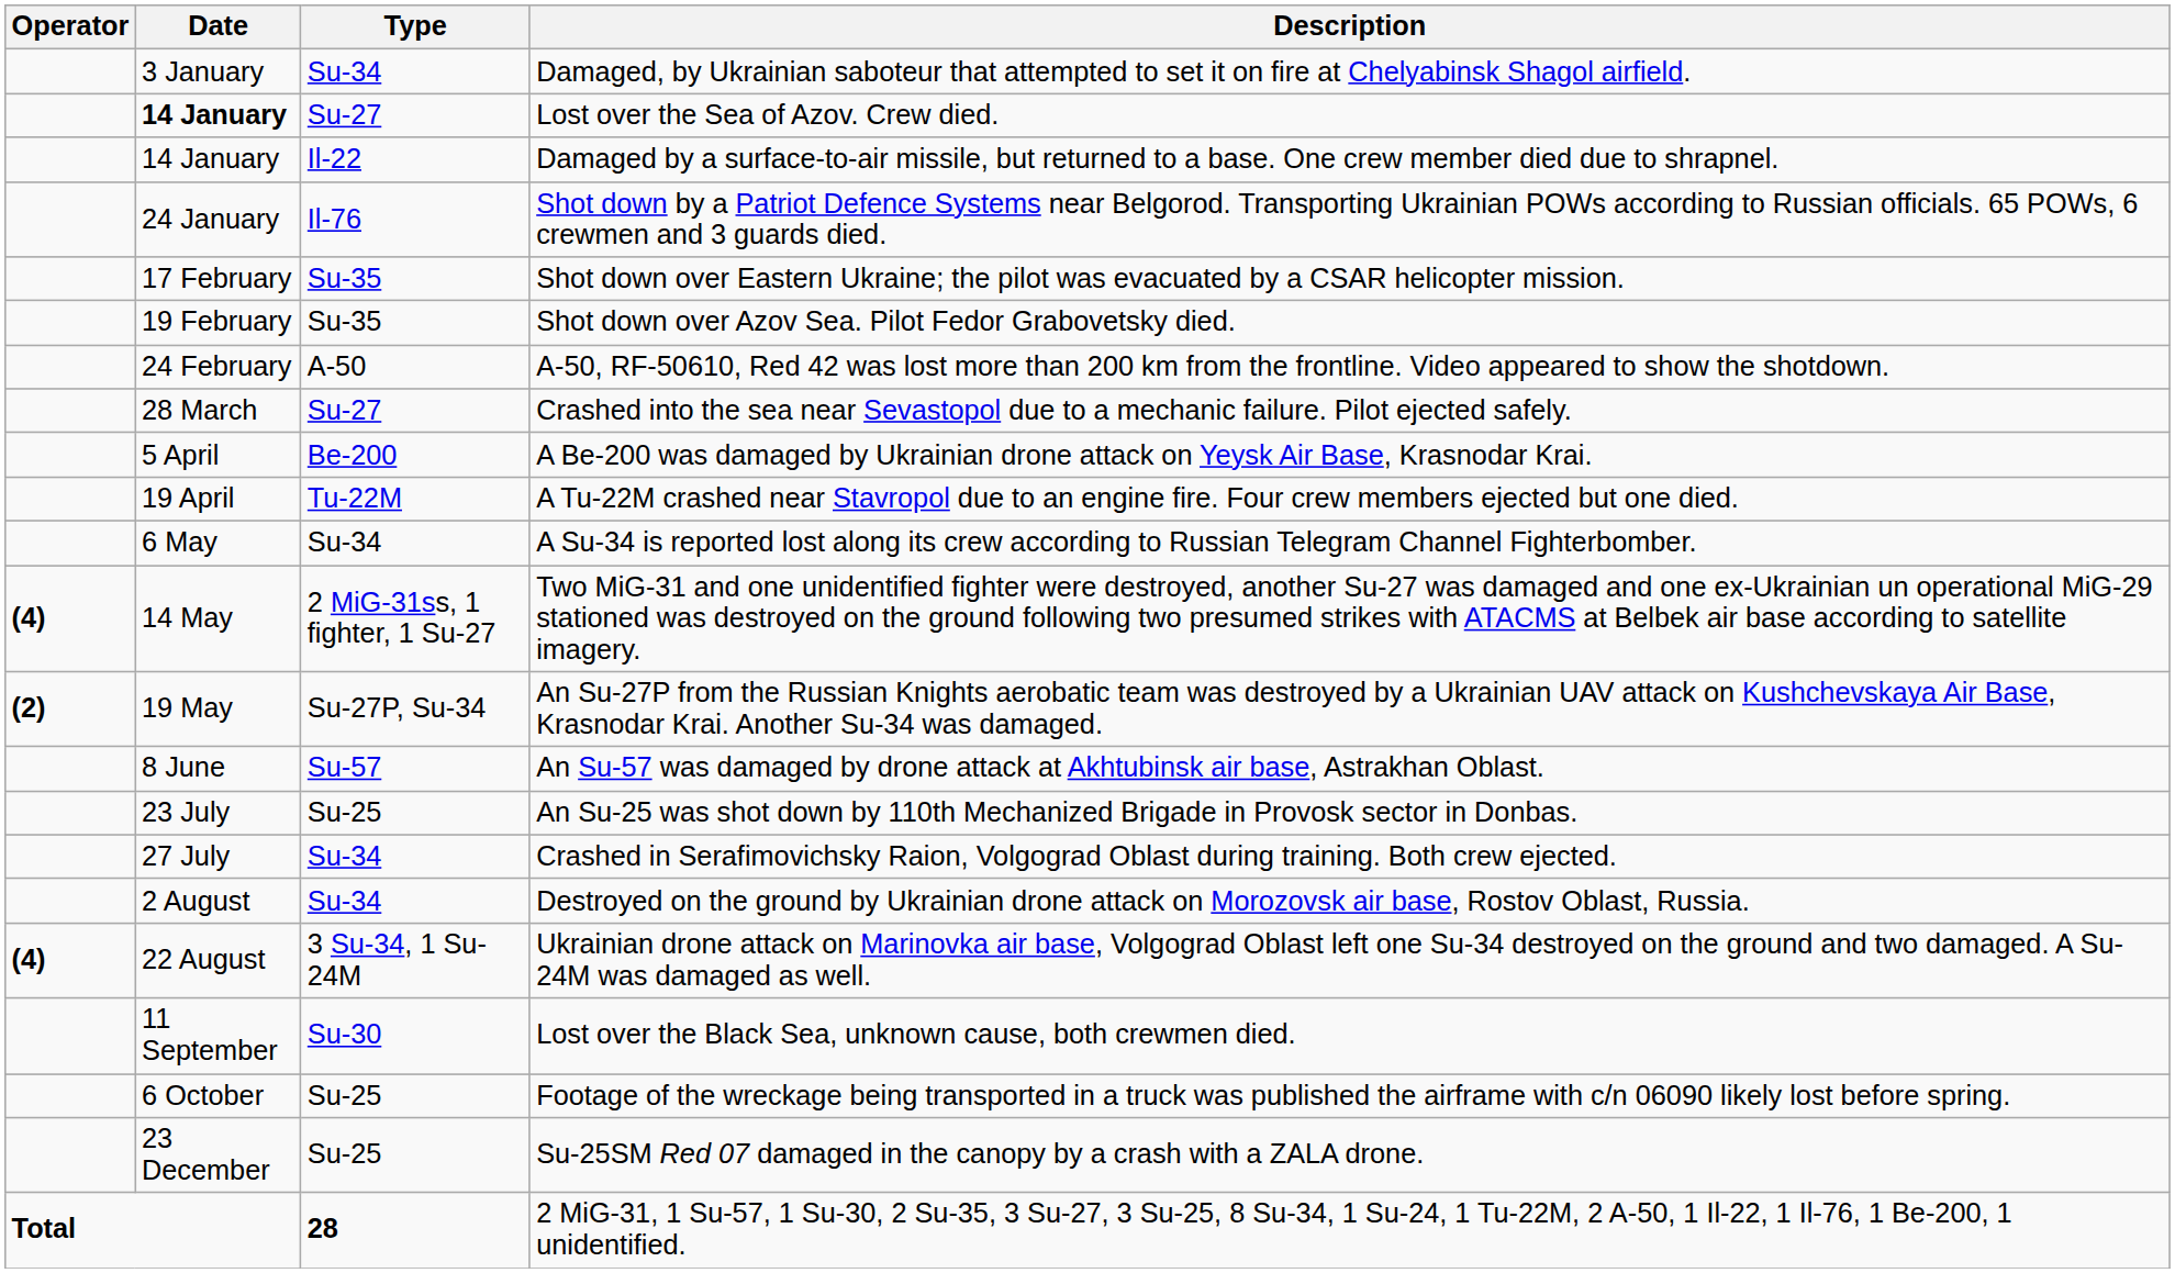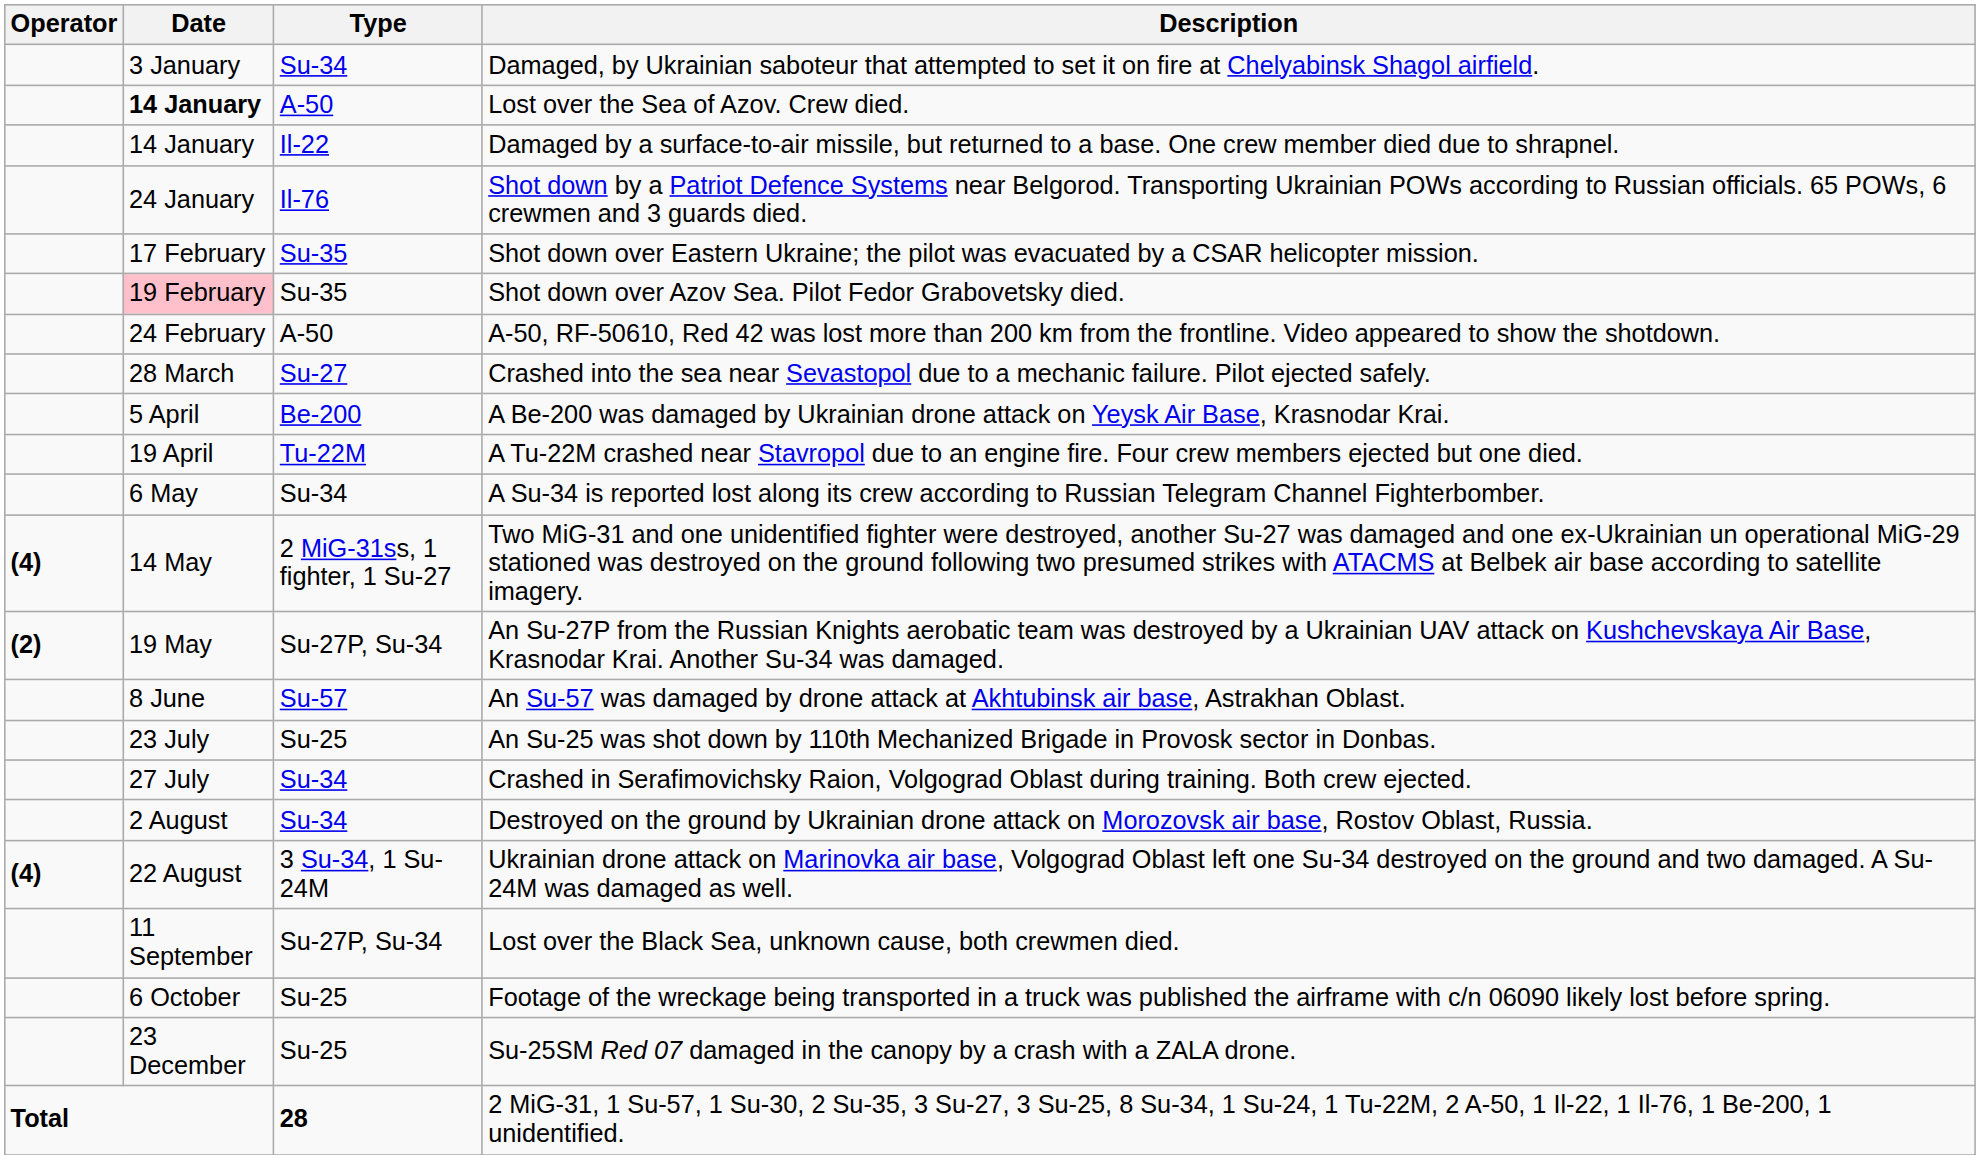Lost over the Sea of Azov. Crew died. | Type: Su-27 -> A-50
Shot down over Azov Sea. Pilot Fedor Grabovetsky died. | Date: no background -> pink background
Lost over the Black Sea, unknown cause, both crewmen died. | Type: Su-30 -> Su-27P, Su-34
